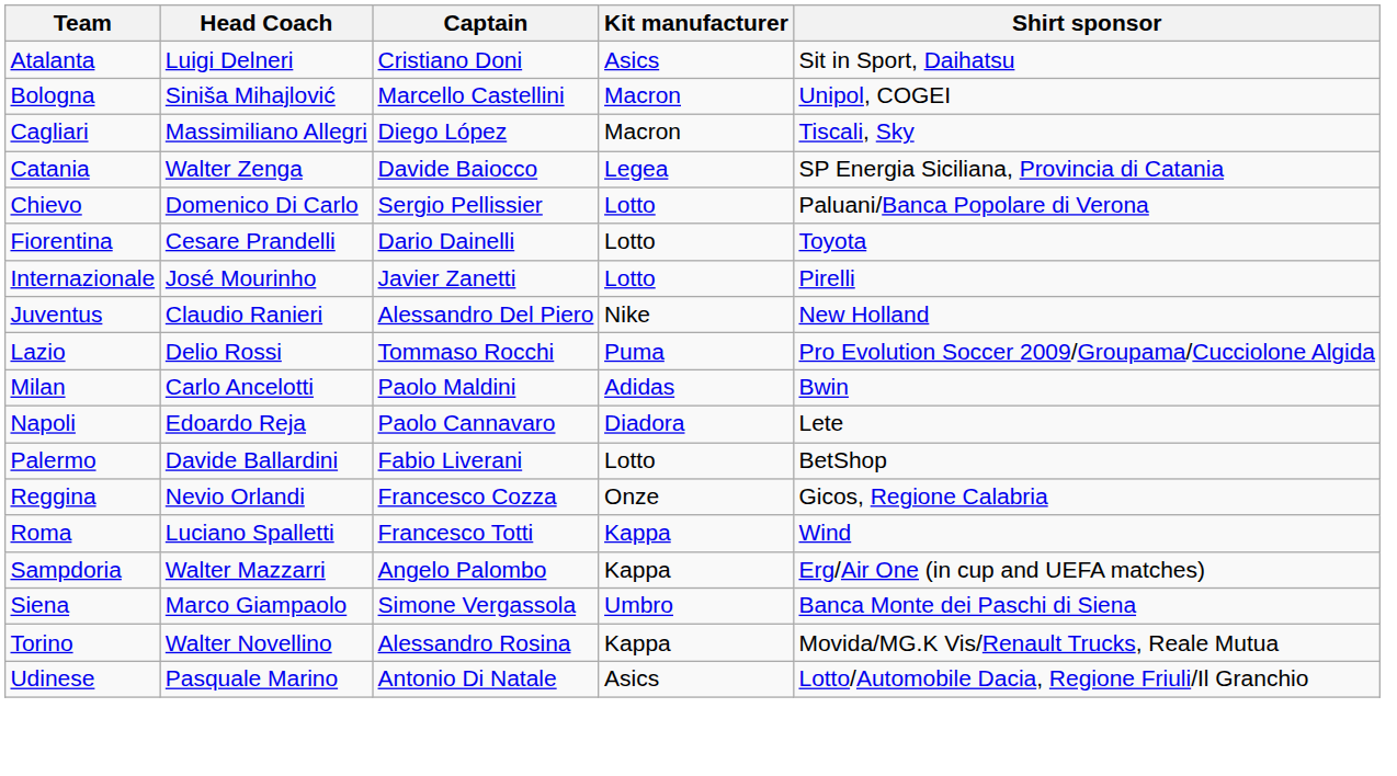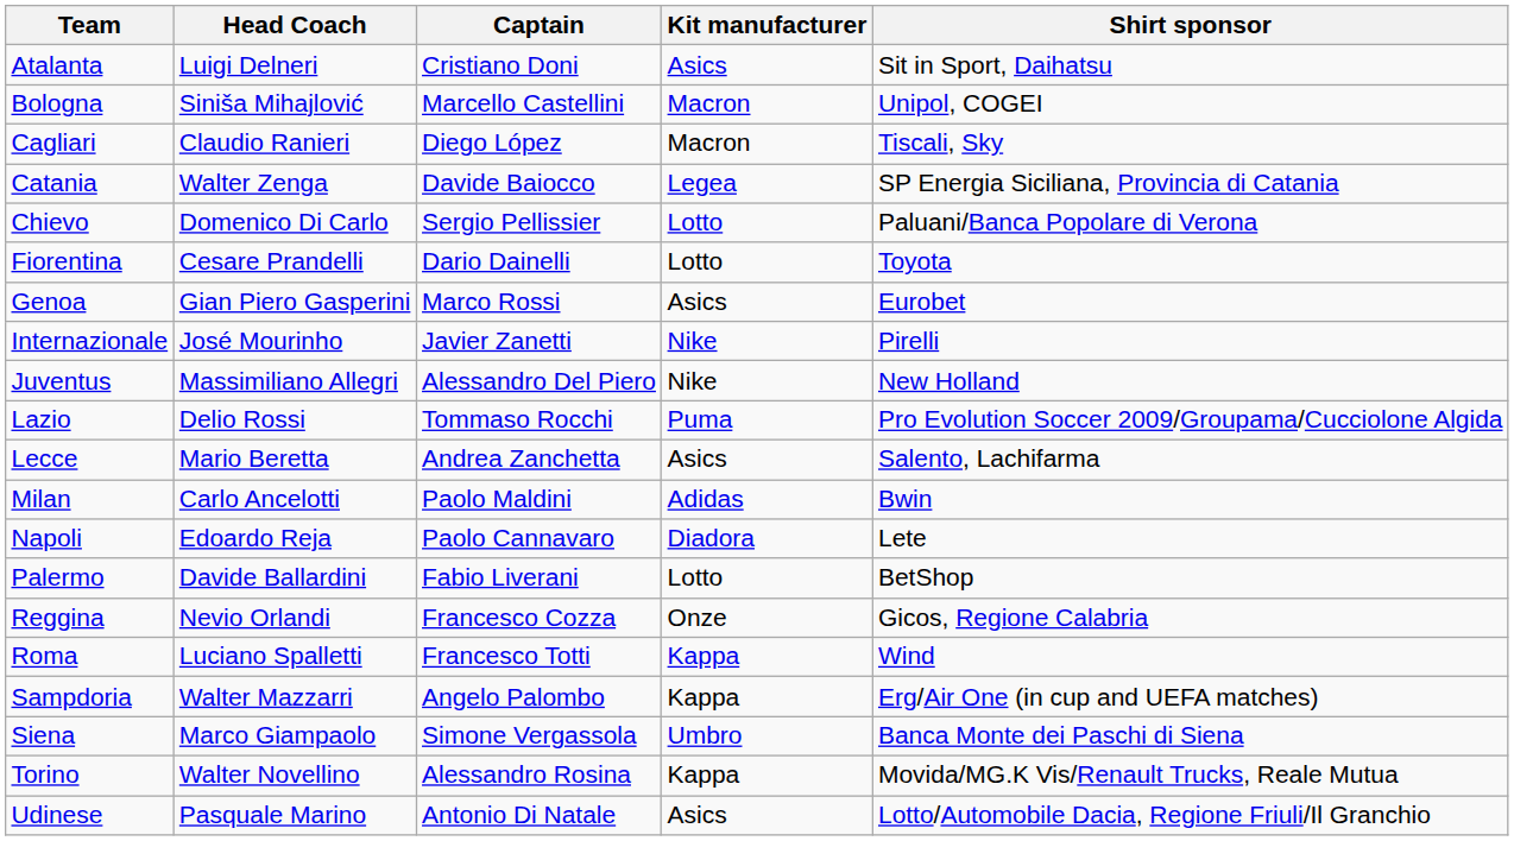Cagliari | Head Coach: Massimiliano Allegri -> Claudio Ranieri
+ row: Genoa | Gian Piero Gasperini | Marco Rossi | Asics | Eurobet
Internazionale | Kit manufacturer: Lotto -> Nike
Juventus | Head Coach: Claudio Ranieri -> Massimiliano Allegri
+ row: Lecce | Mario Beretta | Andrea Zanchetta | Asics | Salento, Lachifarma
